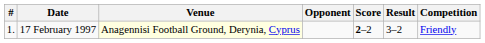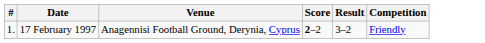- column: Opponent
17 February 1997 | Venue: lightyellow background -> no background
